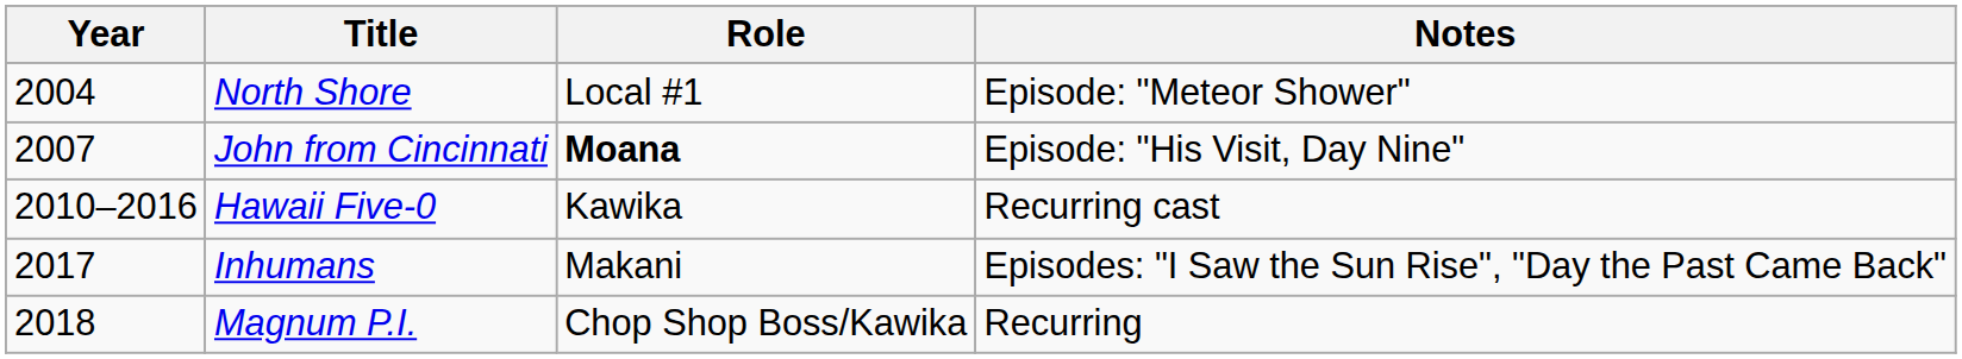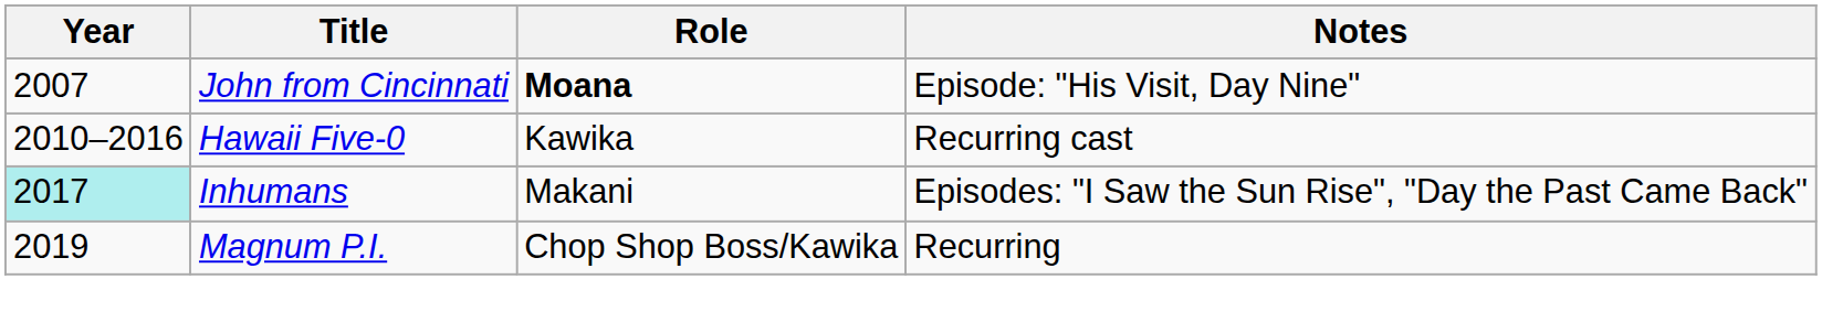- row: 2004 | North Shore | Local #1 | Episode: "Meteor Shower"
Inhumans | Year: no background -> paleturquoise background
Magnum P.I. | Year: 2018 -> 2019
